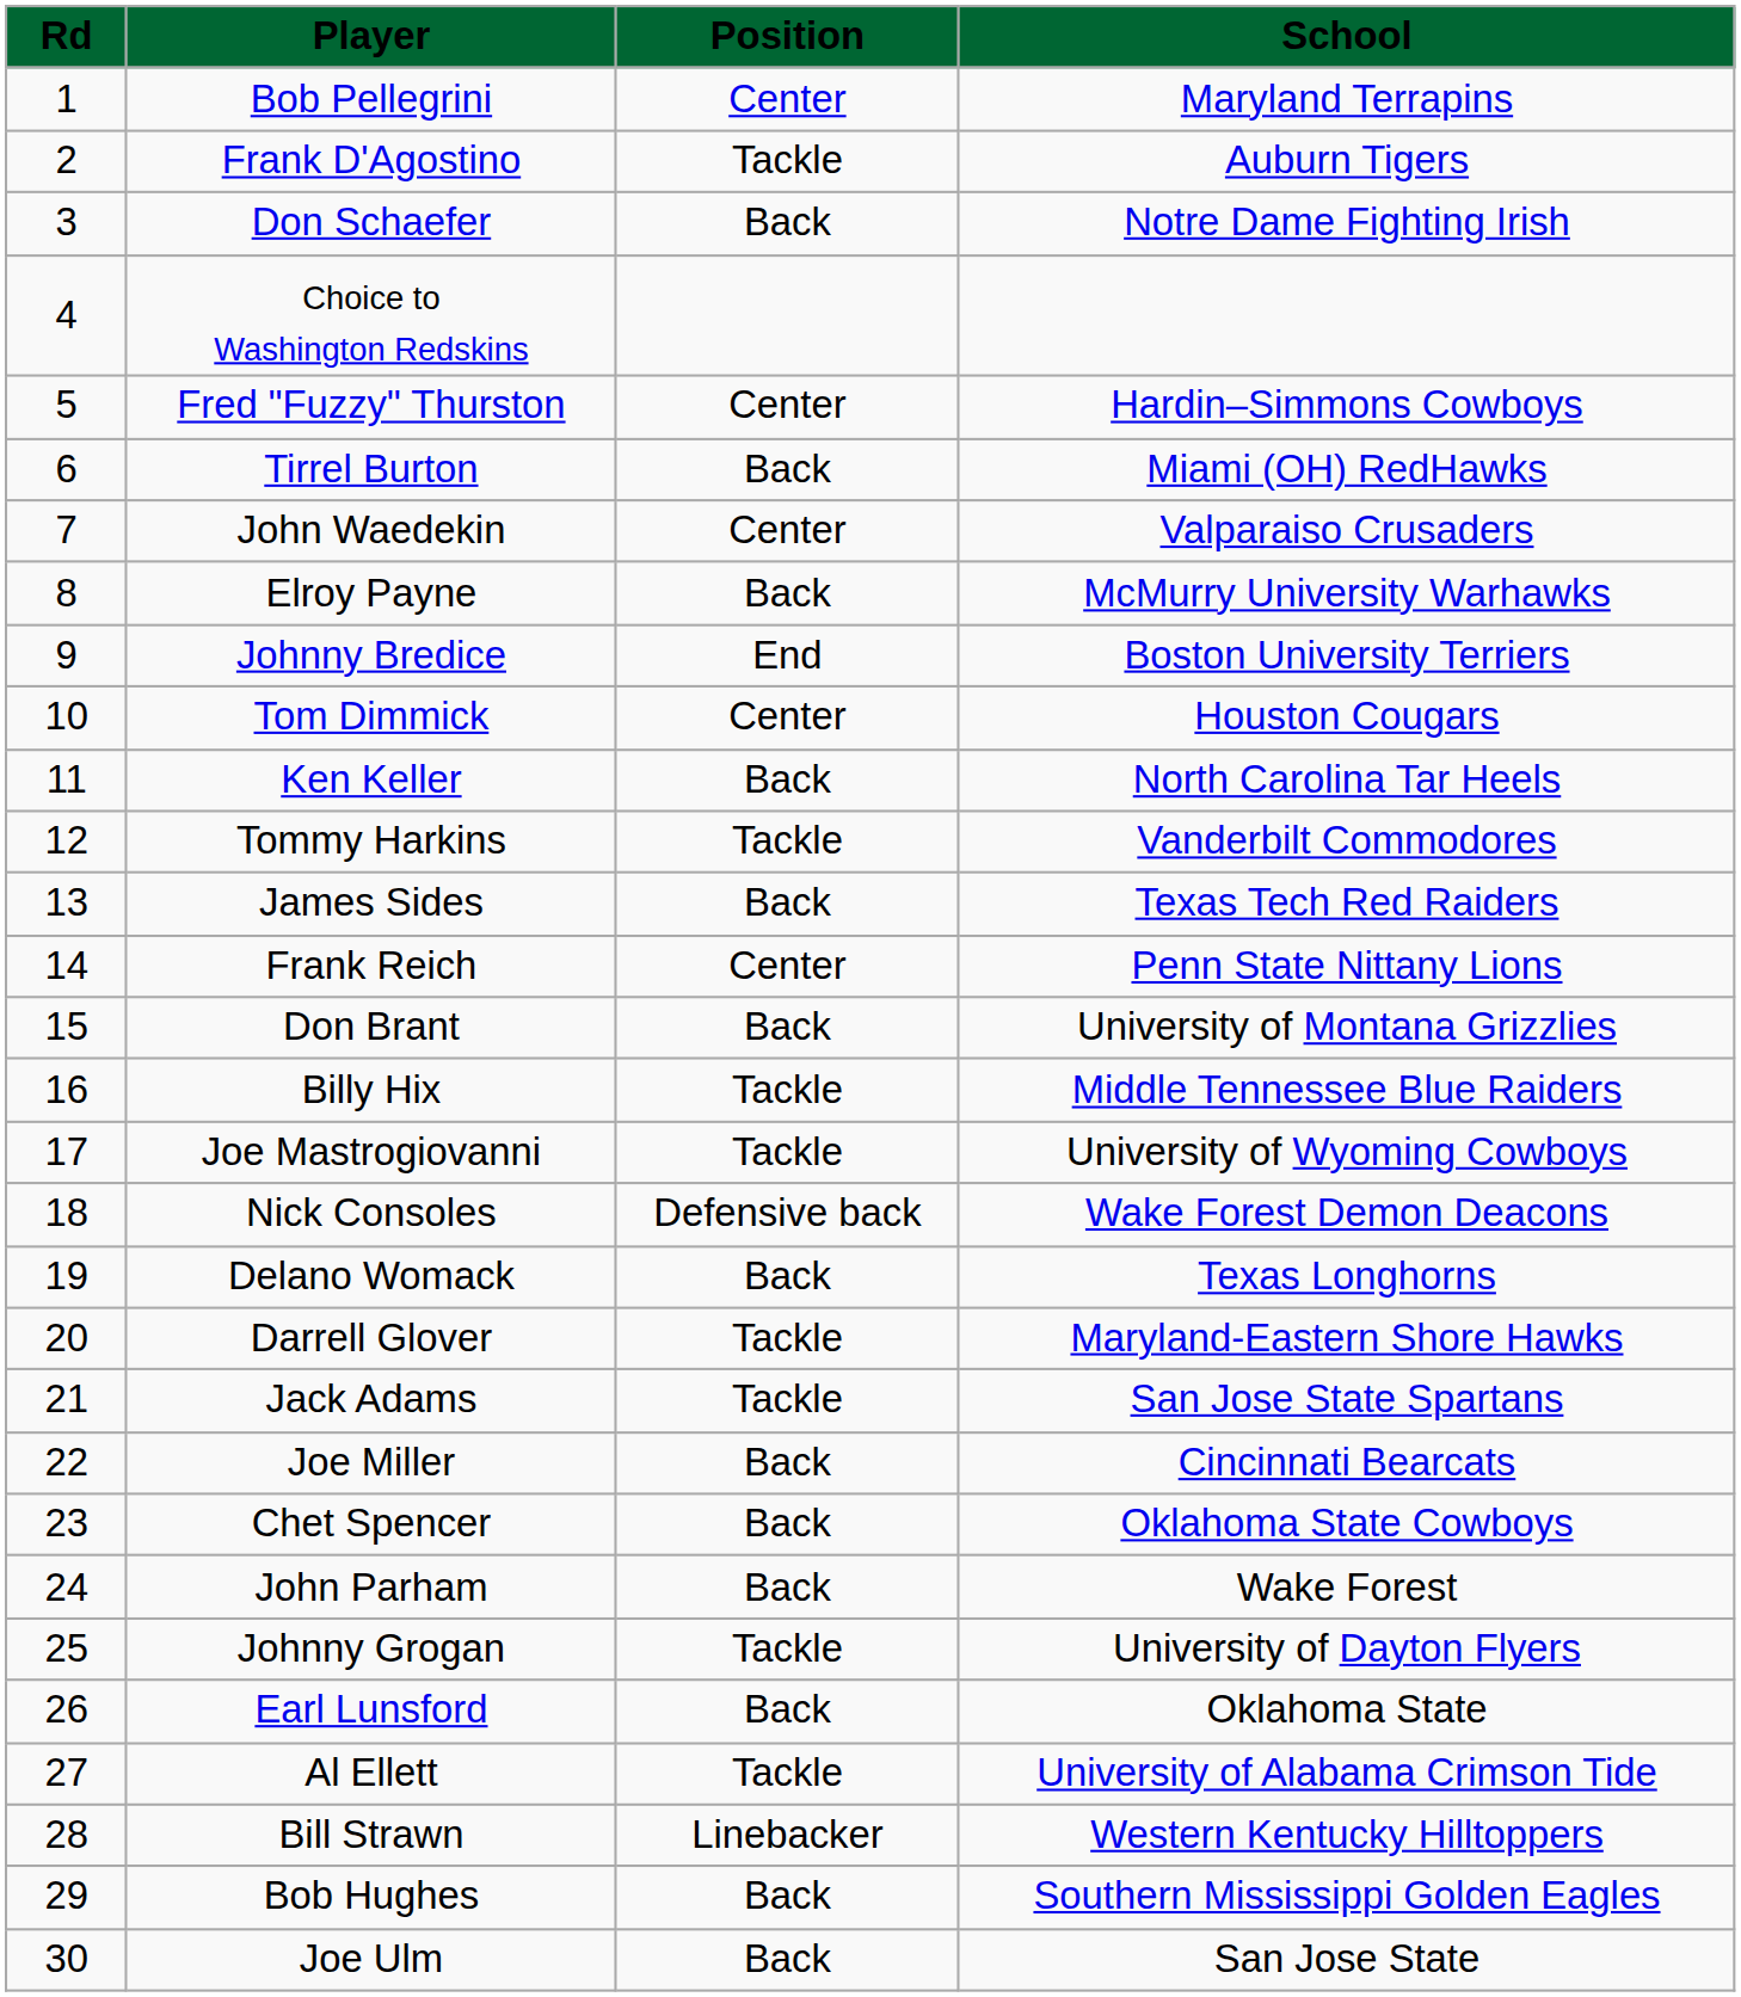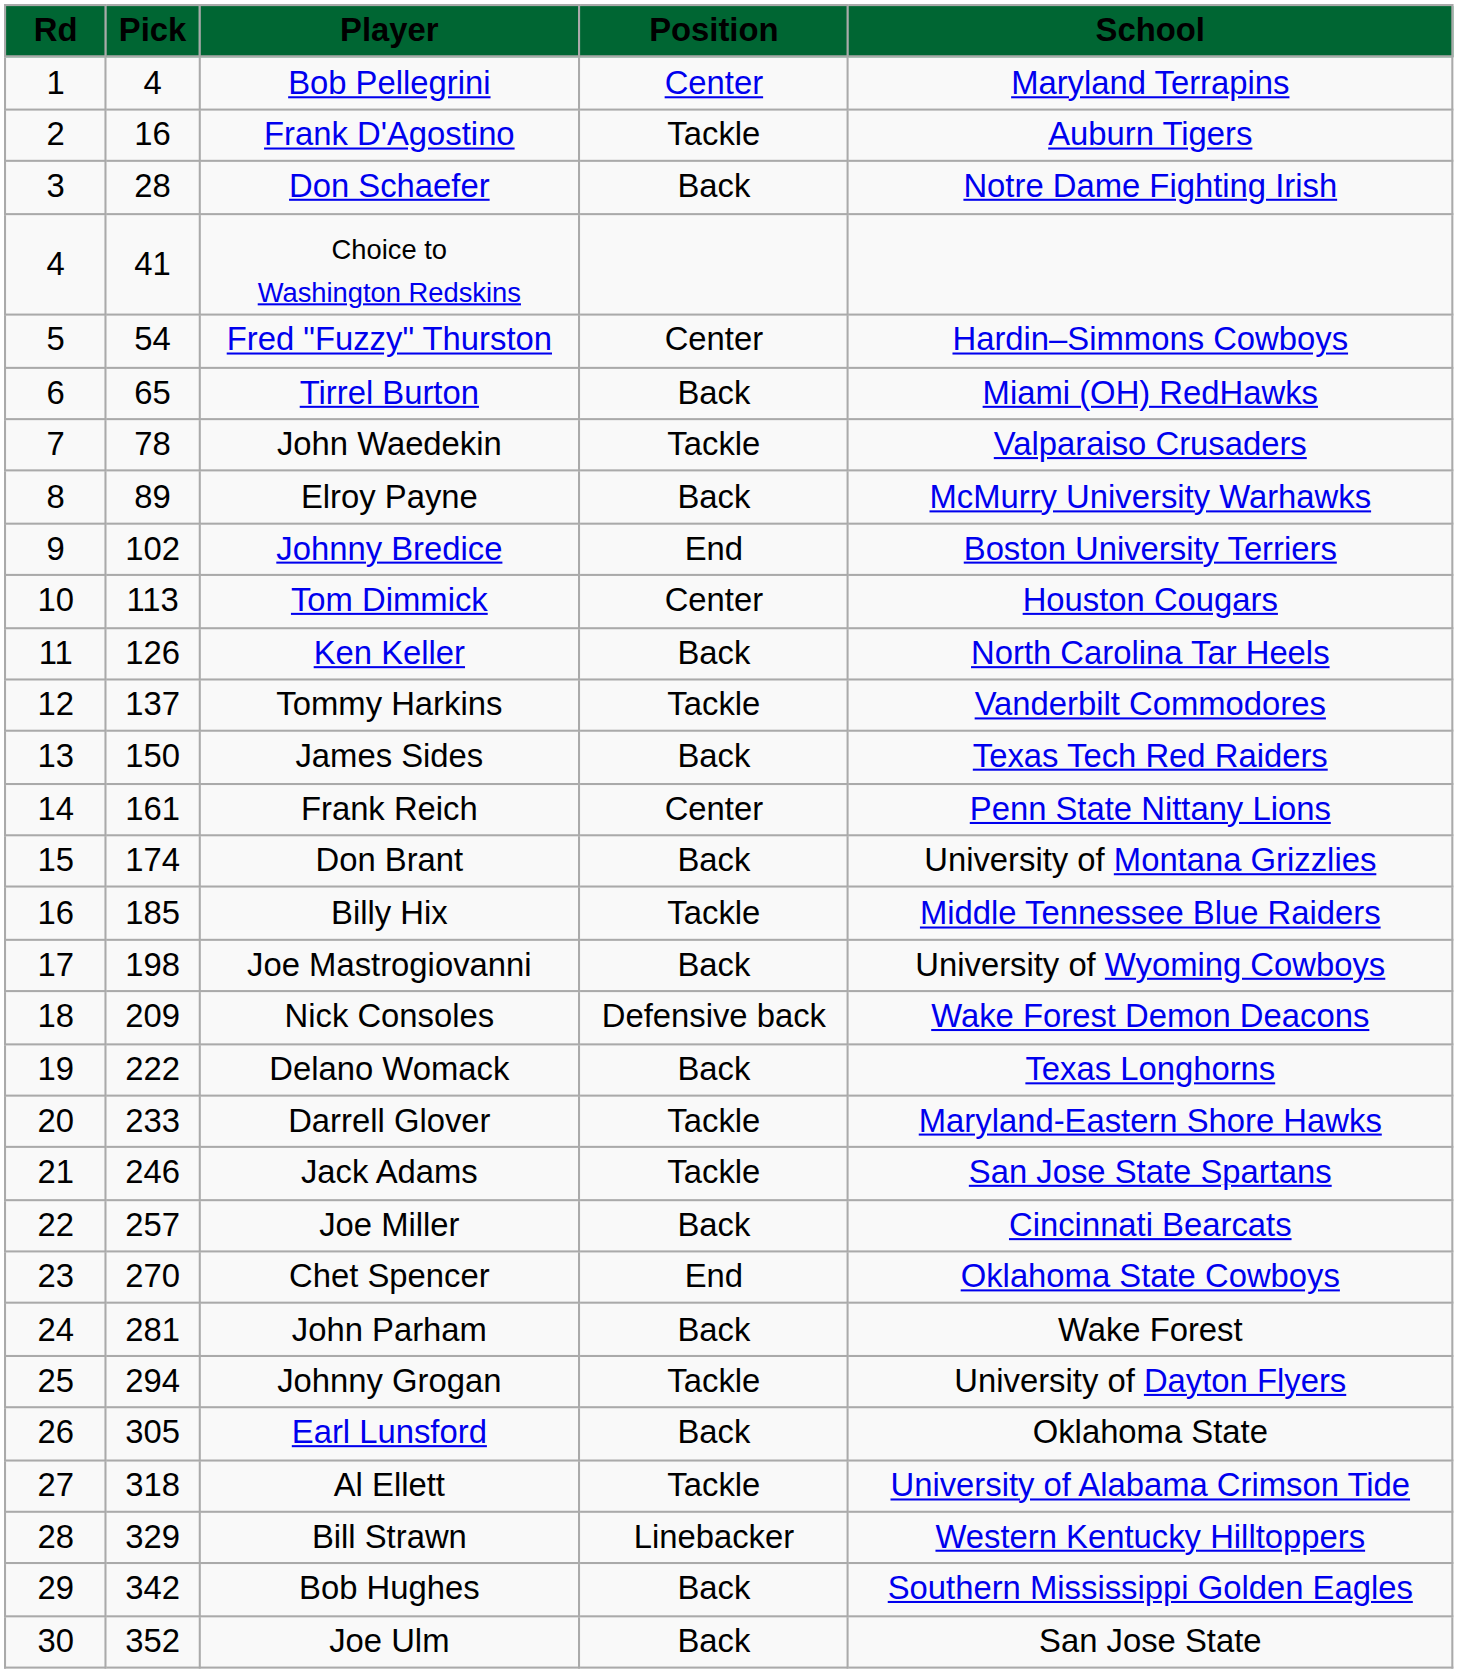+ column: Pick | 4 | 16 | 28 | 41 | 54 | 65 | 78 | 89 | 102 | 113 | 126 | 137 | 150 | 161 | 174 | 185 | 198 | 209 | 222 | 233 | 246 | 257 | 270 | 281 | 294 | 305 | 318 | 329 | 342 | 352
John Waedekin | Position: Center -> Tackle
Joe Mastrogiovanni | Position: Tackle -> Back
Chet Spencer | Position: Back -> End
